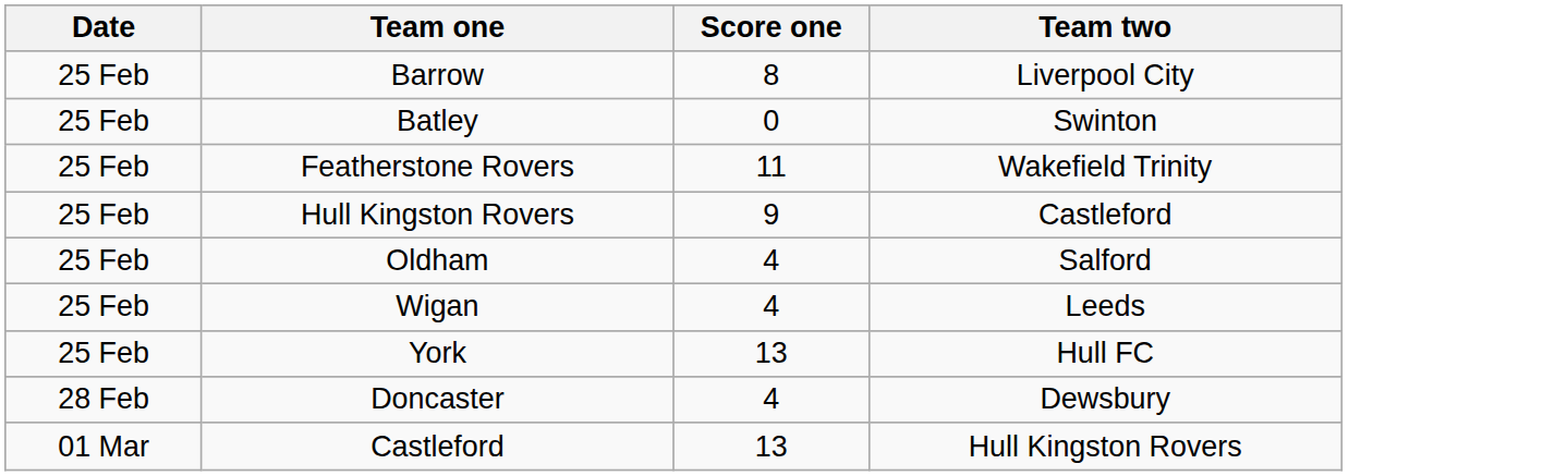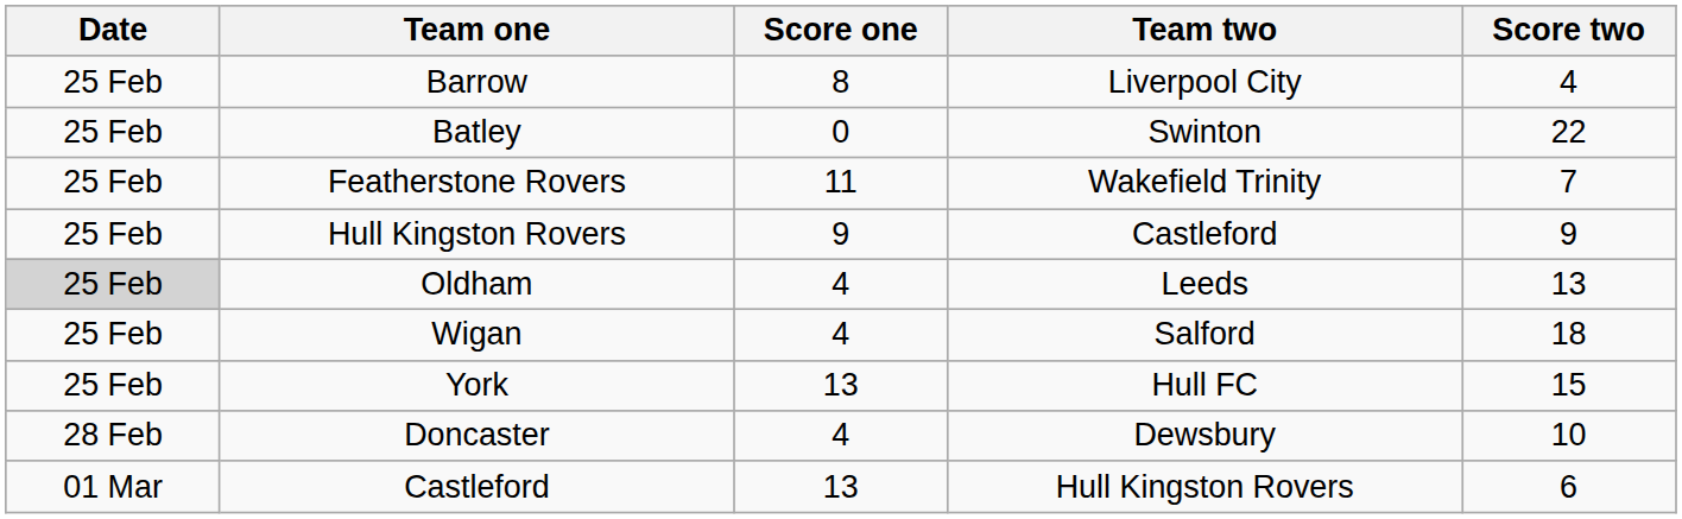+ column: Score two | 4 | 22 | 7 | 9 | 13 | 18 | 15 | 10 | 6
Oldham | Date: no background -> lightgrey background
Oldham | Team two: Salford -> Leeds
Wigan | Team two: Leeds -> Salford
